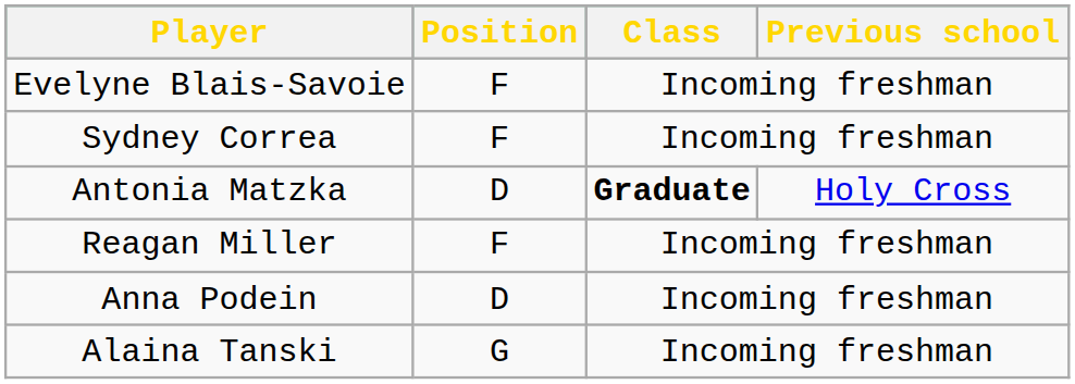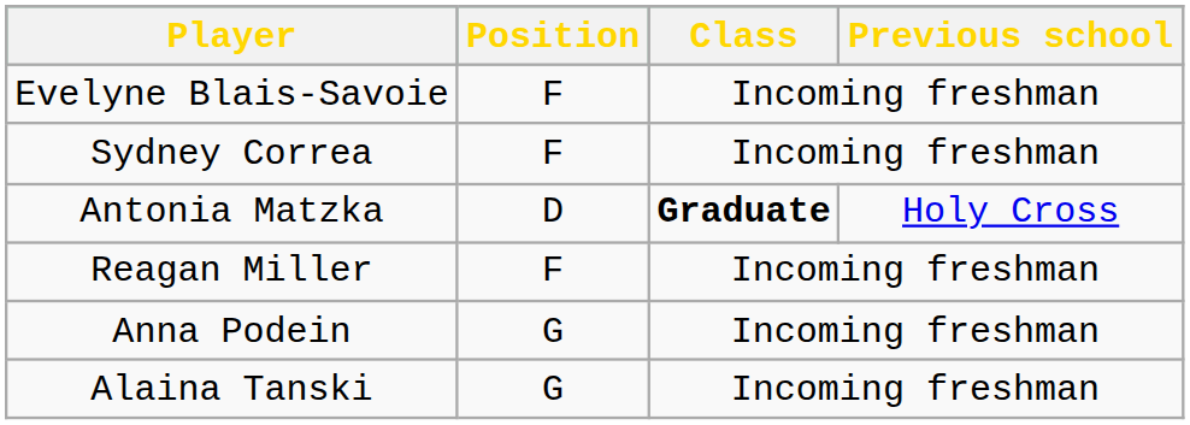Anna Podein | Position: D -> G
